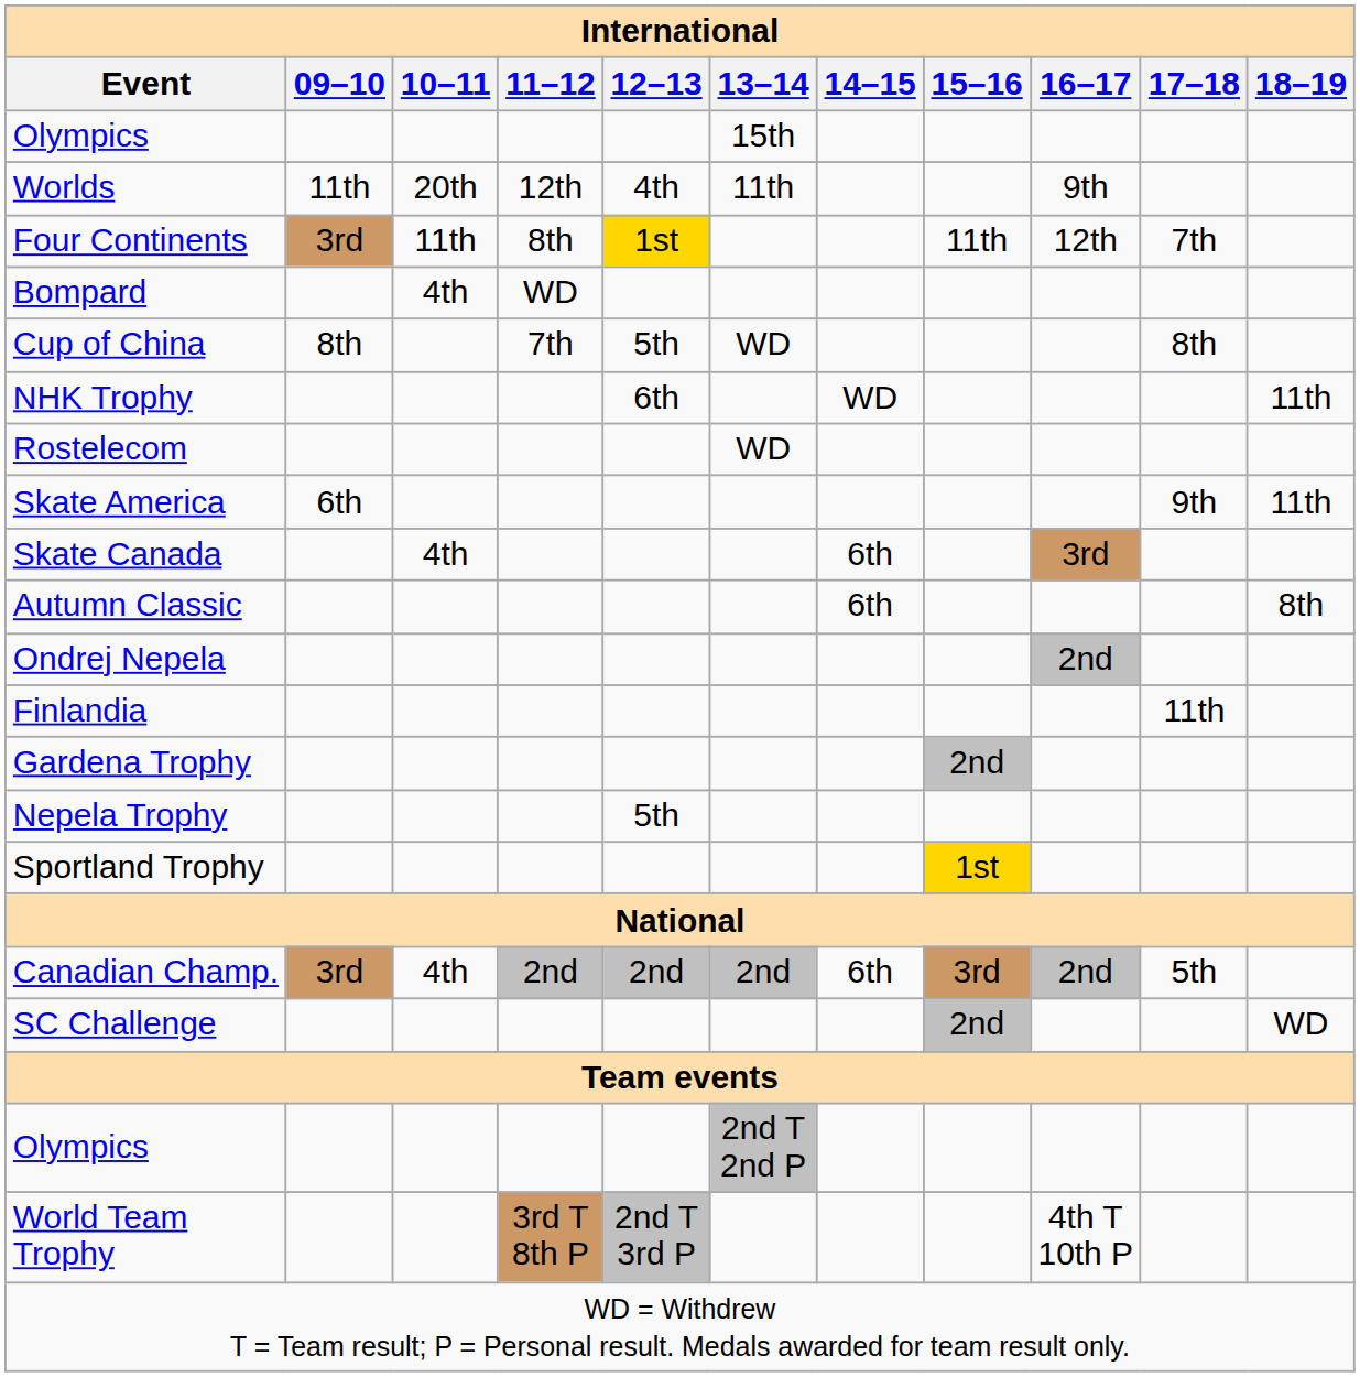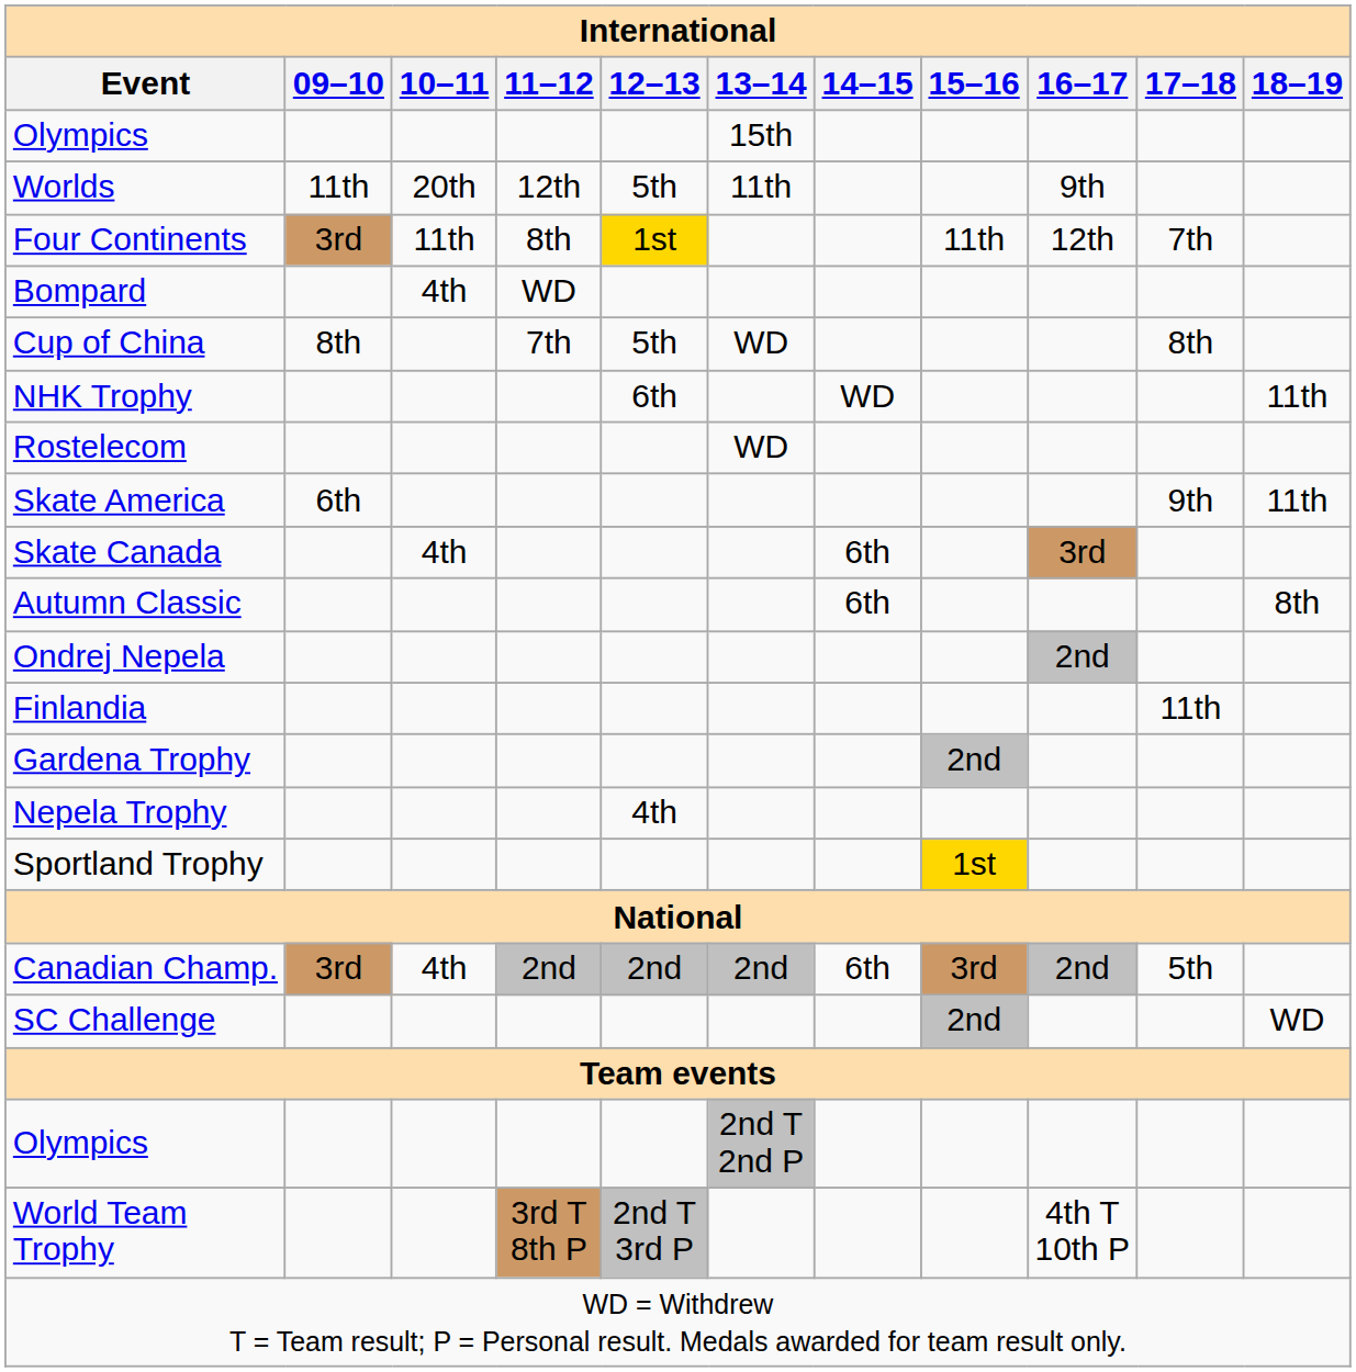Worlds | 12–13: 4th -> 5th
Nepela Trophy | 12–13: 5th -> 4th
